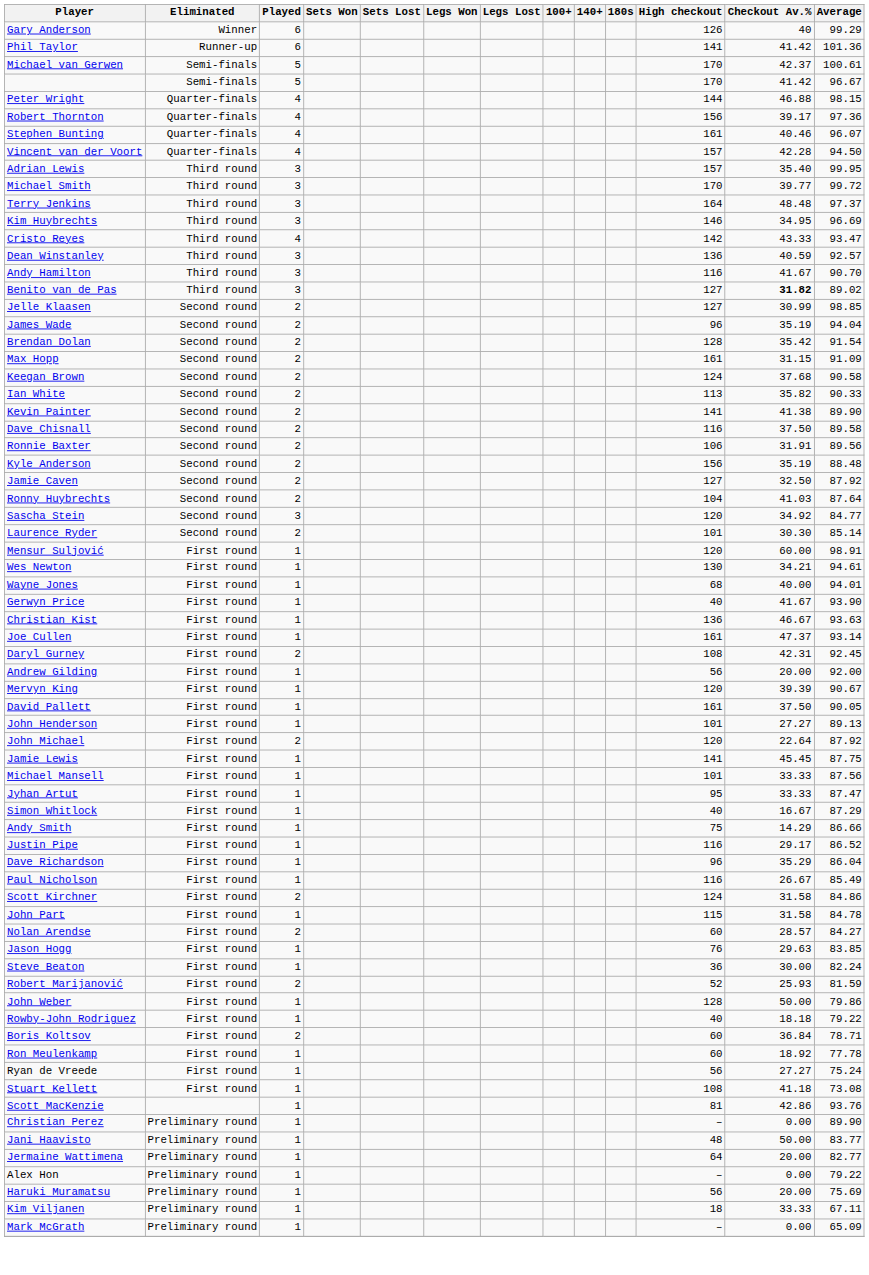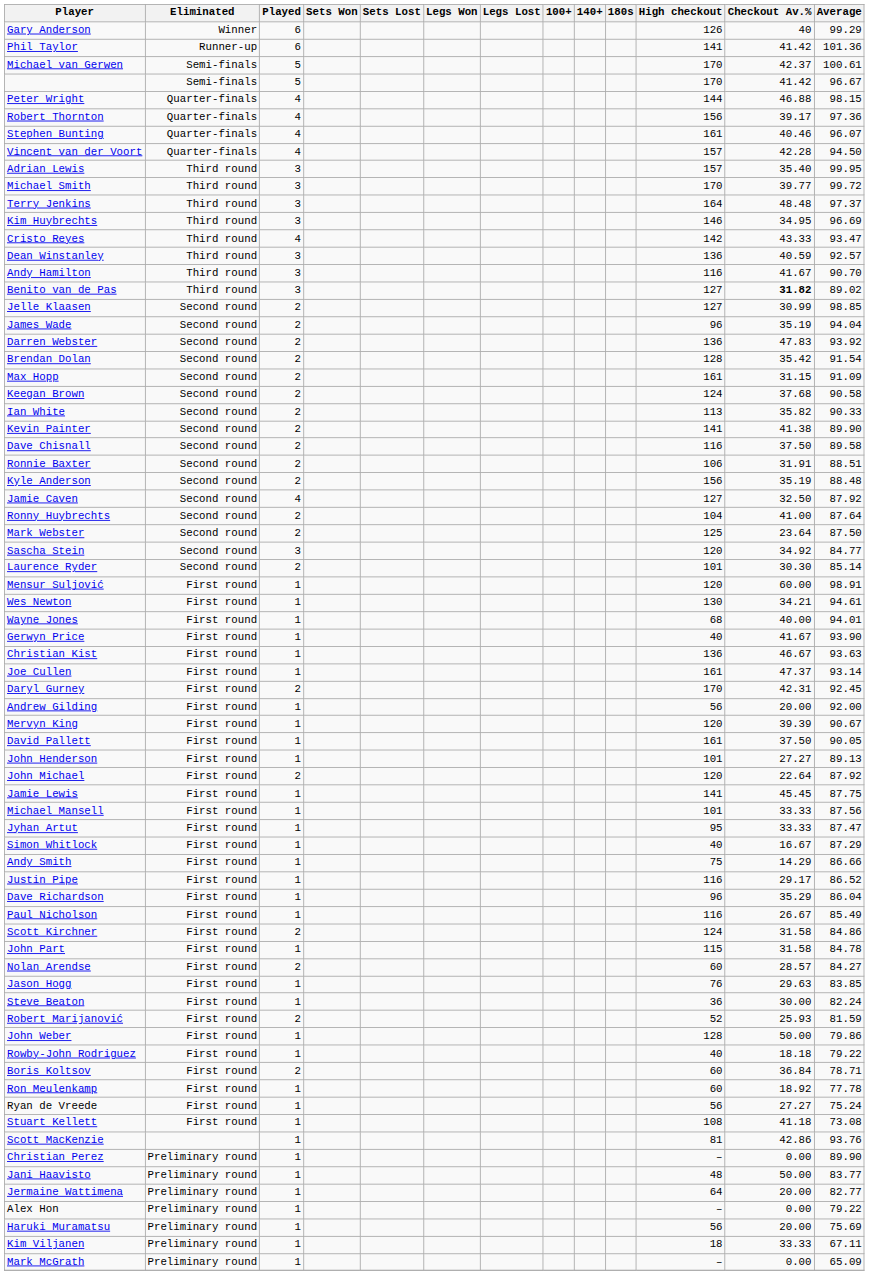+ row: Darren Webster | Second round | 2 | 136 | 47.83 | 93.92
Ronnie Baxter | Average: 89.56 -> 88.51
Jamie Caven | Played: 2 -> 4
Ronny Huybrechts | Checkout Av.%: 41.03 -> 41.00
+ row: Mark Webster | Second round | 2 | 125 | 23.64 | 87.50
Daryl Gurney | High checkout: 108 -> 170
